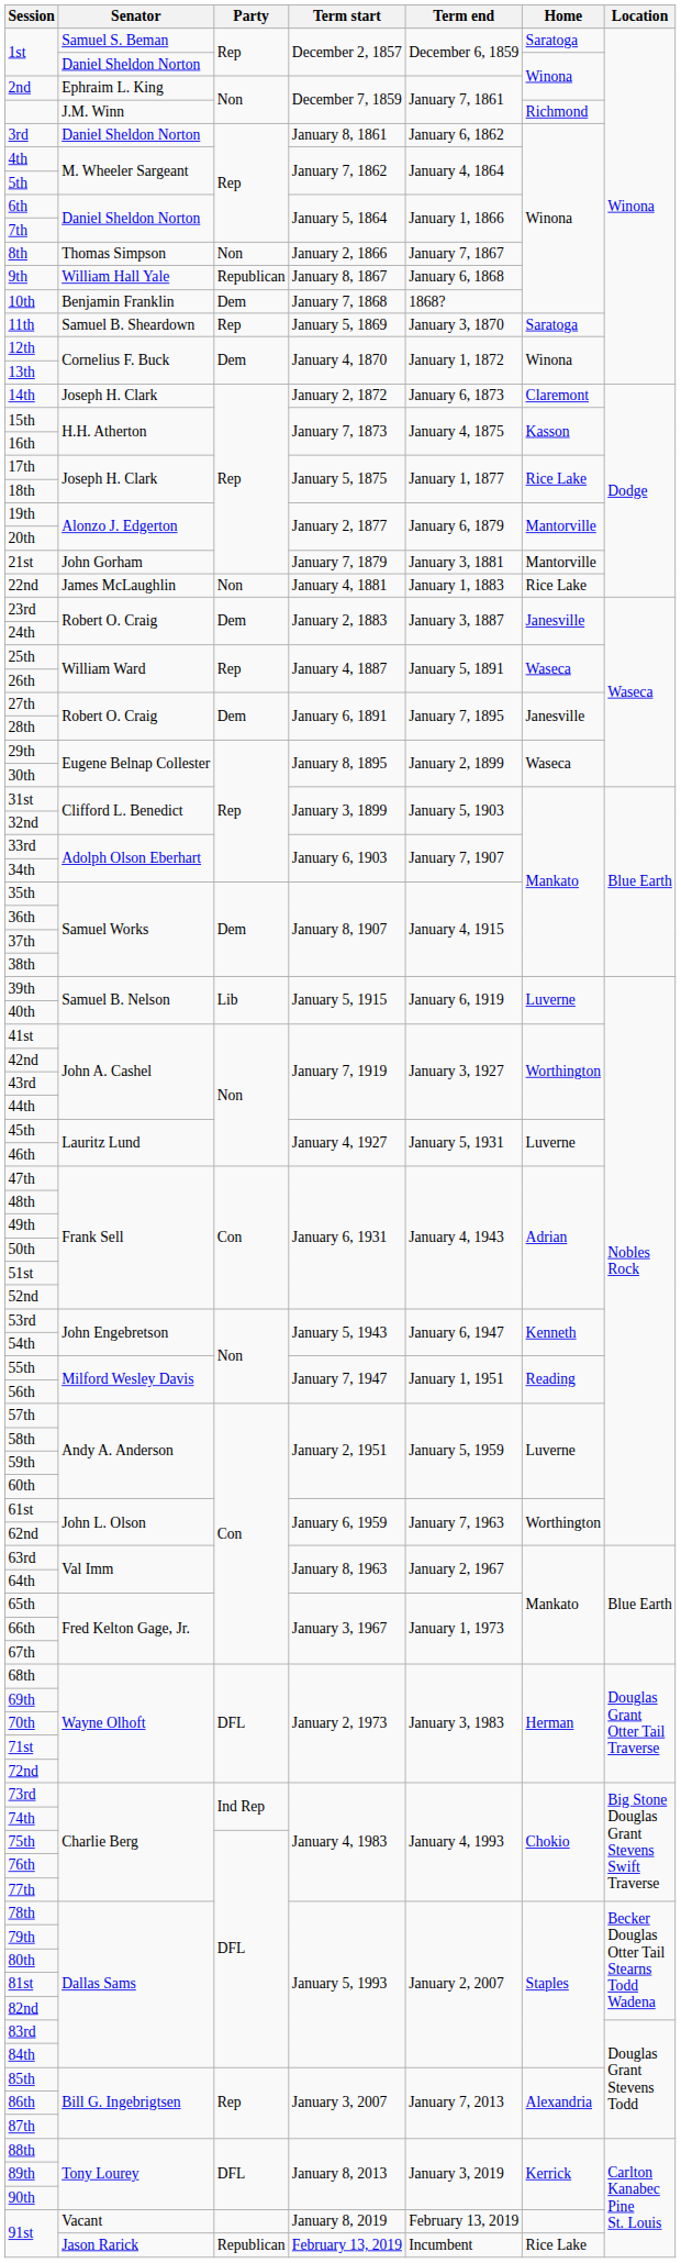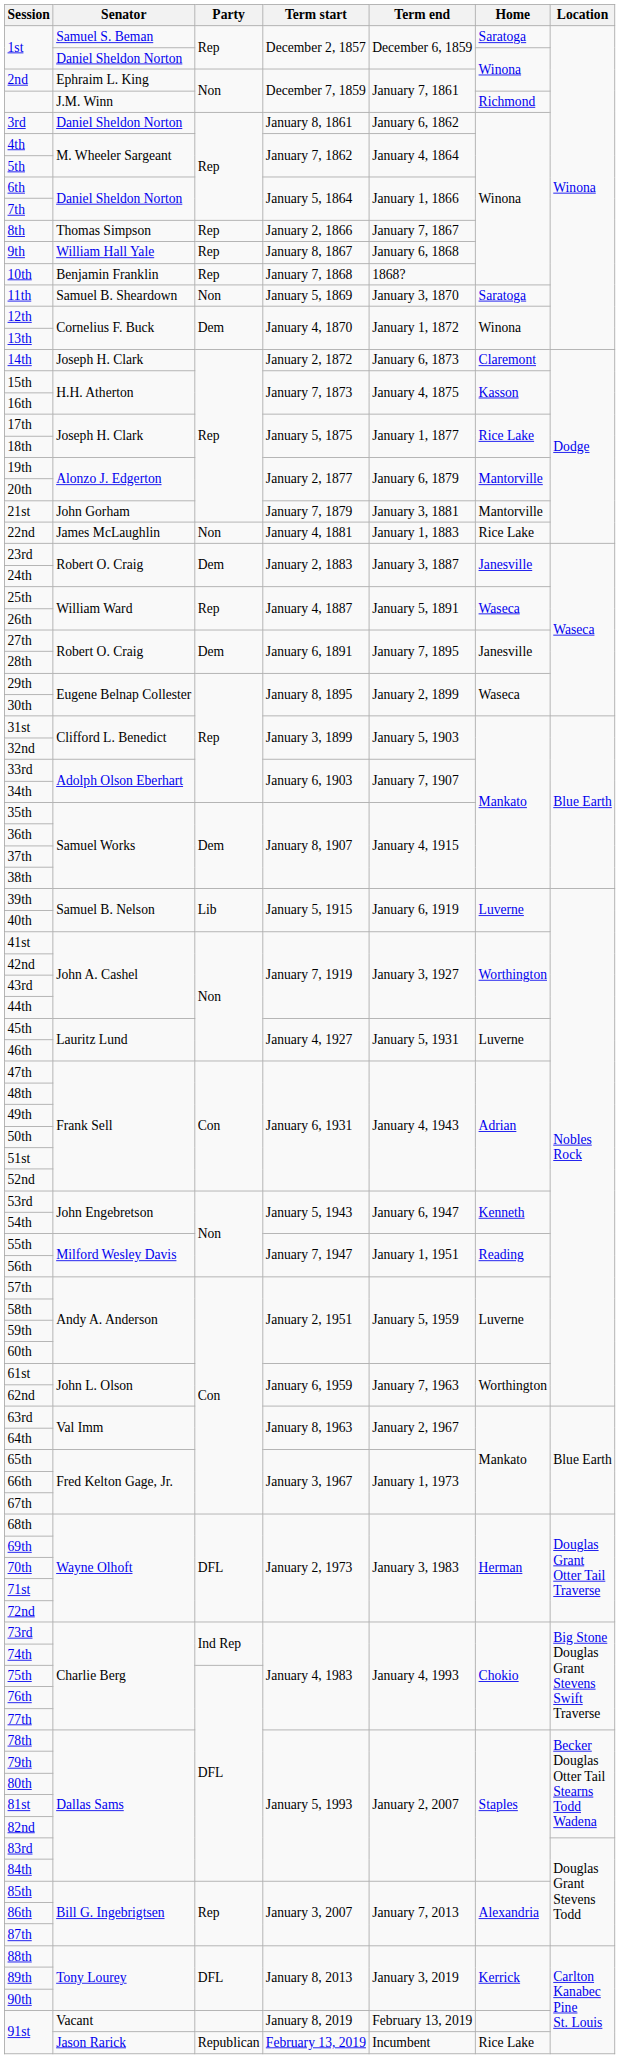8th | Party: Non -> Rep
9th | Party: Republican -> Rep
10th | Party: Dem -> Rep
11th | Party: Rep -> Non
